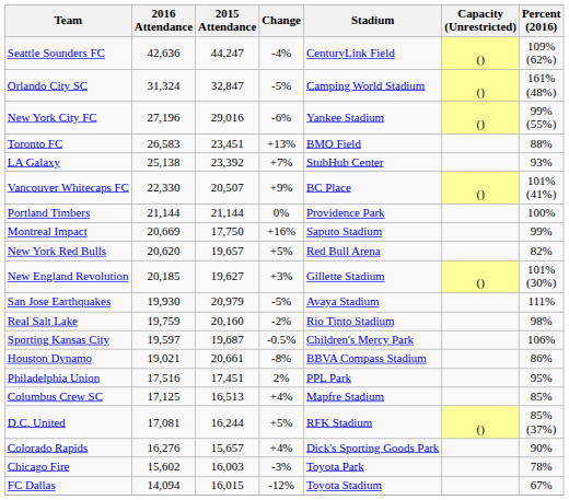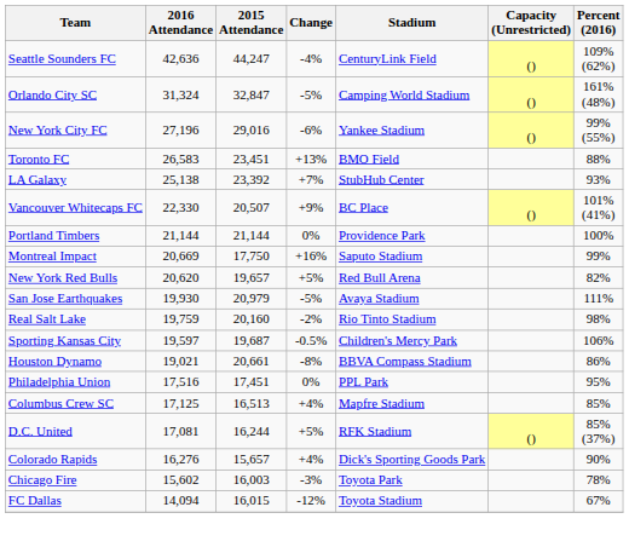- row: New England Revolution | 20,185 | 19,627 | +3% | Gillette Stadium | () | 101% (30%)
Philadelphia Union | Change: 2% -> 0%
